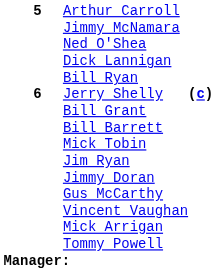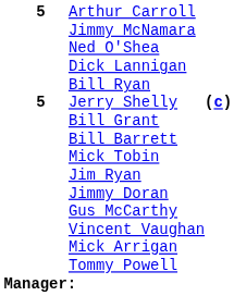Jerry Shelly | column 2: 6 -> 5
